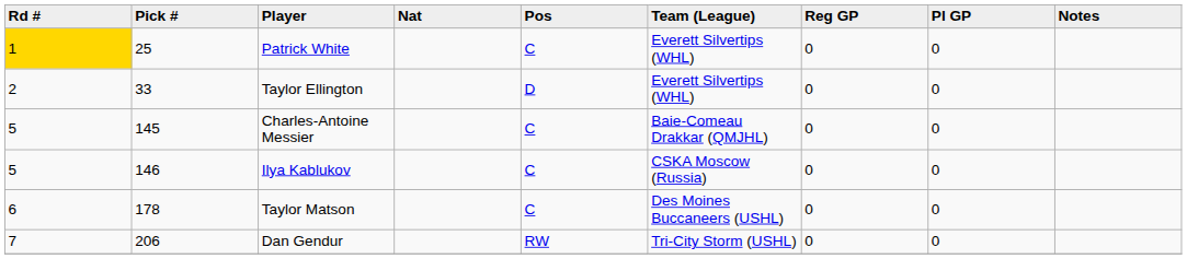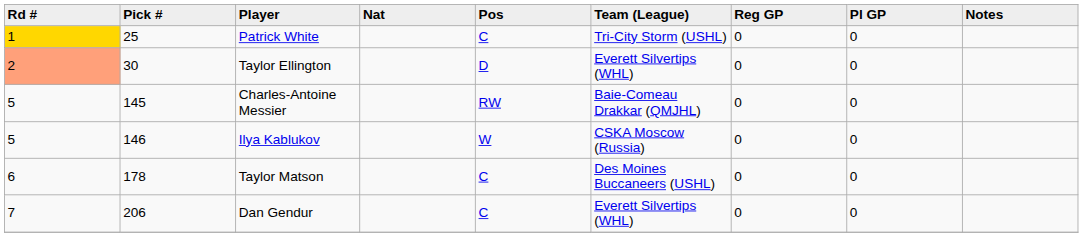Patrick White | Team (League): Everett Silvertips (WHL) -> Tri-City Storm (USHL)
Taylor Ellington | Rd #: no background -> lightsalmon background
Taylor Ellington | Pick #: 33 -> 30
Charles-Antoine Messier | Pos: C -> RW
Ilya Kablukov | Pos: C -> W
Dan Gendur | Pos: RW -> C
Dan Gendur | Team (League): Tri-City Storm (USHL) -> Everett Silvertips (WHL)
